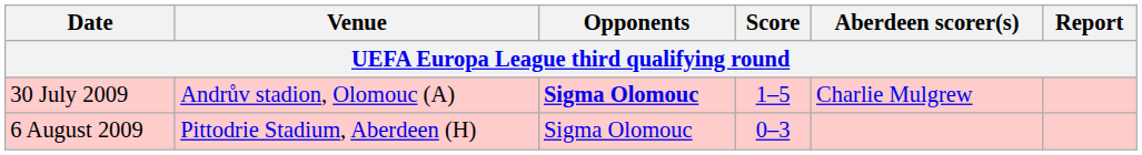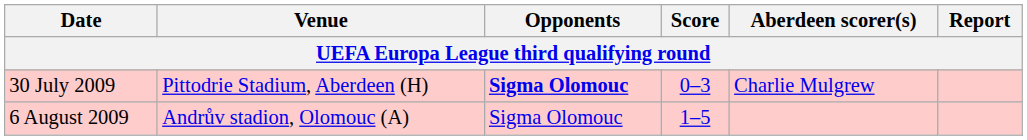30 July 2009 | Venue: Andrův stadion, Olomouc (A) -> Pittodrie Stadium, Aberdeen (H)
30 July 2009 | Score: 1–5 -> 0–3
6 August 2009 | Venue: Pittodrie Stadium, Aberdeen (H) -> Andrův stadion, Olomouc (A)
6 August 2009 | Score: 0–3 -> 1–5
